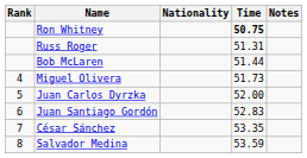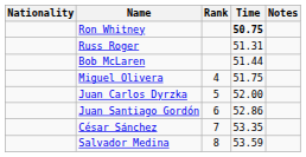columns swapped: Rank <-> Nationality
Miguel Olivera | Time: 51.73 -> 51.75
Juan Santiago Gordón | Time: 52.83 -> 52.86
